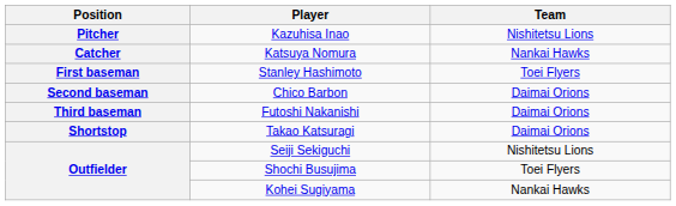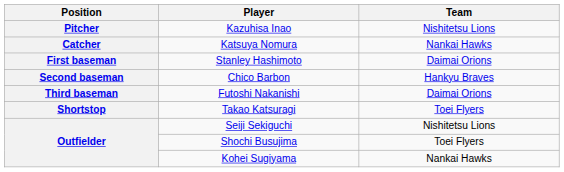Stanley Hashimoto | Team: Toei Flyers -> Daimai Orions
Chico Barbon | Team: Daimai Orions -> Hankyu Braves
Takao Katsuragi | Team: Daimai Orions -> Toei Flyers
